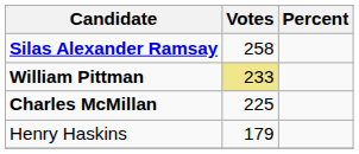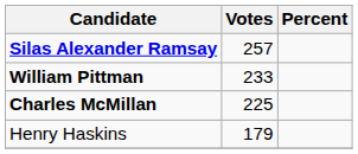Silas Alexander Ramsay | Votes: 258 -> 257
William Pittman | Votes: khaki background -> no background
